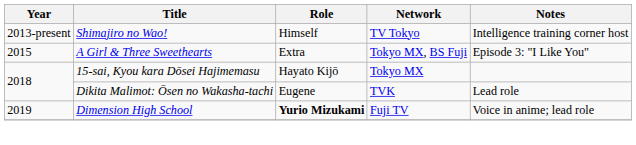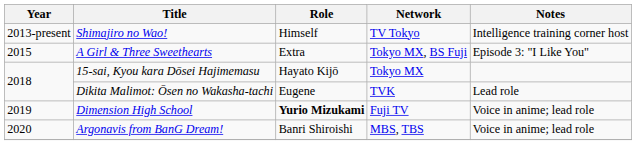+ row: 2020 | Argonavis from BanG Dream! | Banri Shiroishi | MBS, TBS | Voice in anime; lead role
